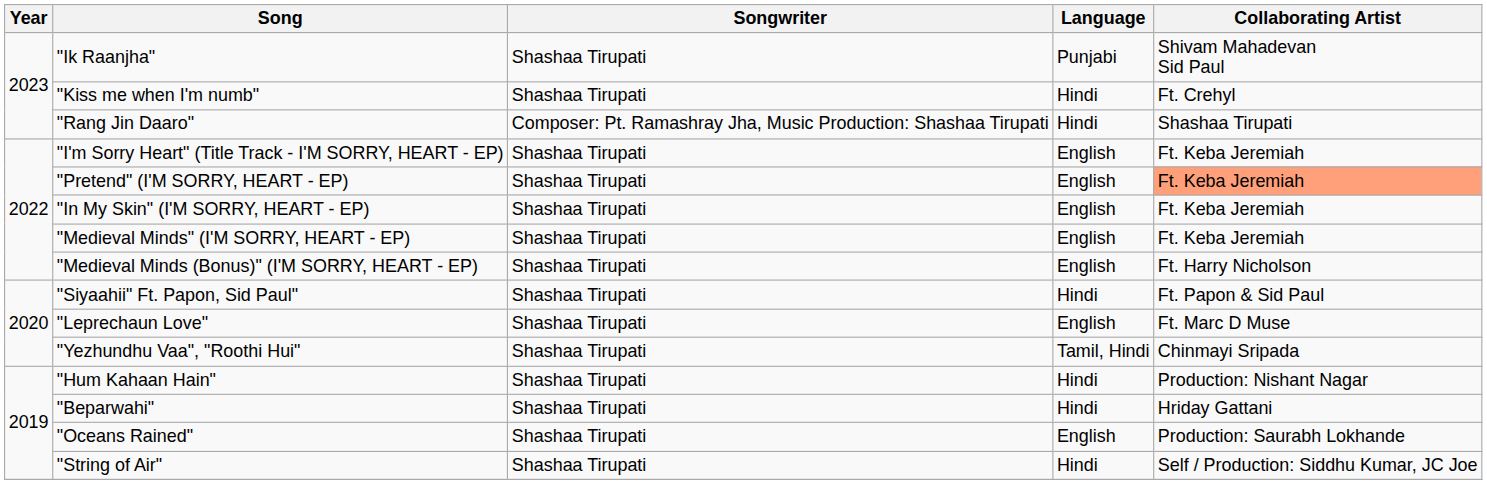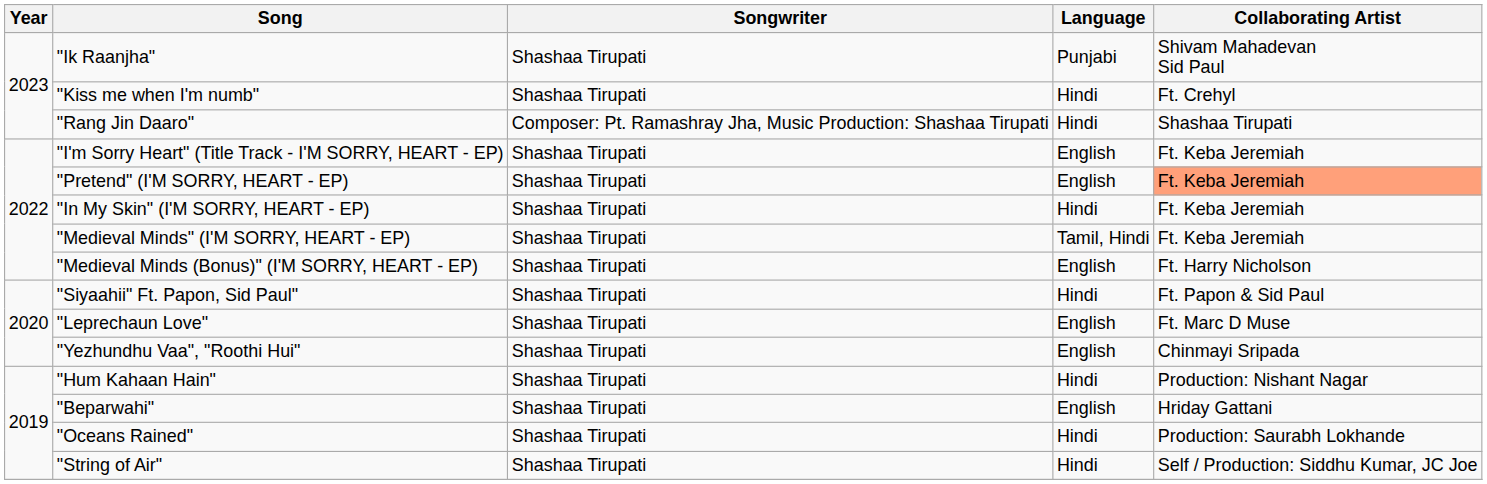"In My Skin" (I'M SORRY, HEART - EP) | Language: English -> Hindi
"Medieval Minds" (I'M SORRY, HEART - EP) | Language: English -> Tamil, Hindi
"Yezhundhu Vaa", "Roothi Hui" | Language: Tamil, Hindi -> English
"Beparwahi" | Language: Hindi -> English
"Oceans Rained" | Language: English -> Hindi
